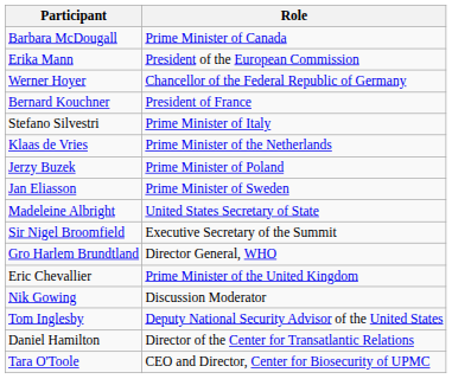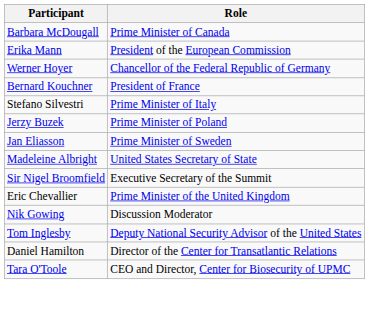- row: Klaas de Vries | Prime Minister of the Netherlands
- row: Gro Harlem Brundtland | Director General, WHO
